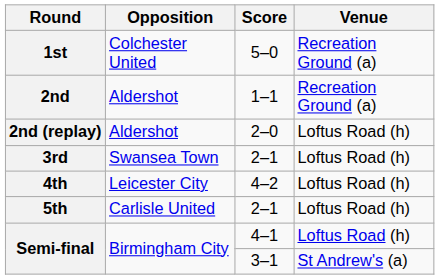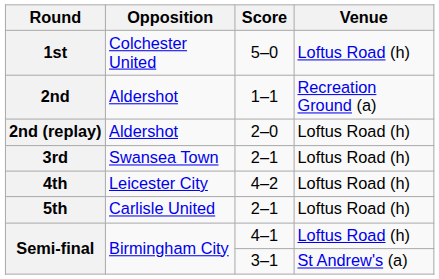1st | Venue: Recreation Ground (a) -> Loftus Road (h)
